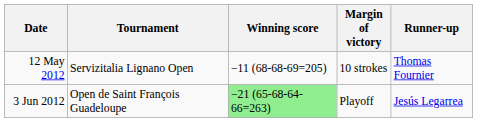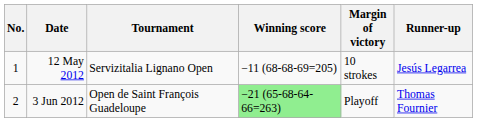+ column: No. | 1 | 2
12 May 2012 | Runner-up: Thomas Fournier -> Jesús Legarrea
3 Jun 2012 | Runner-up: Jesús Legarrea -> Thomas Fournier
